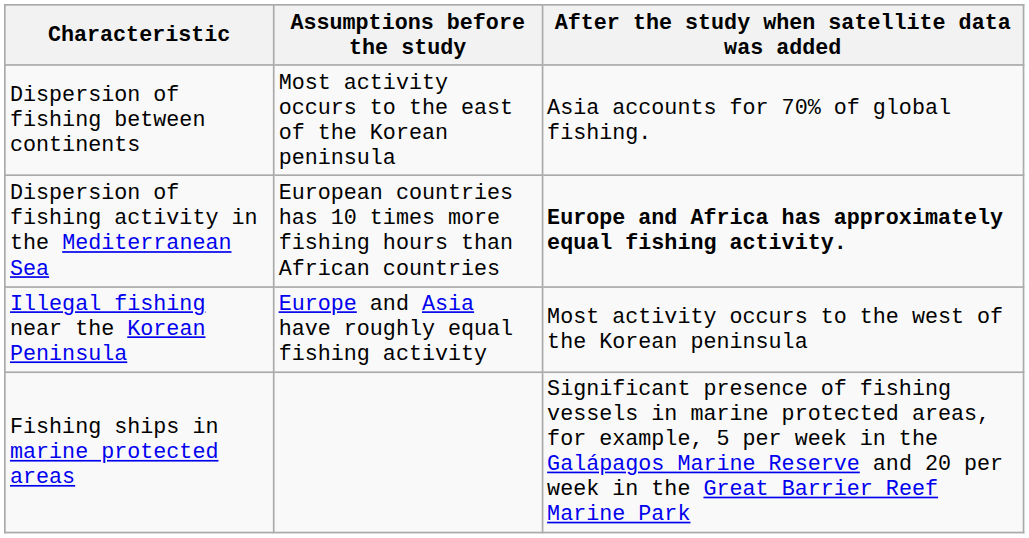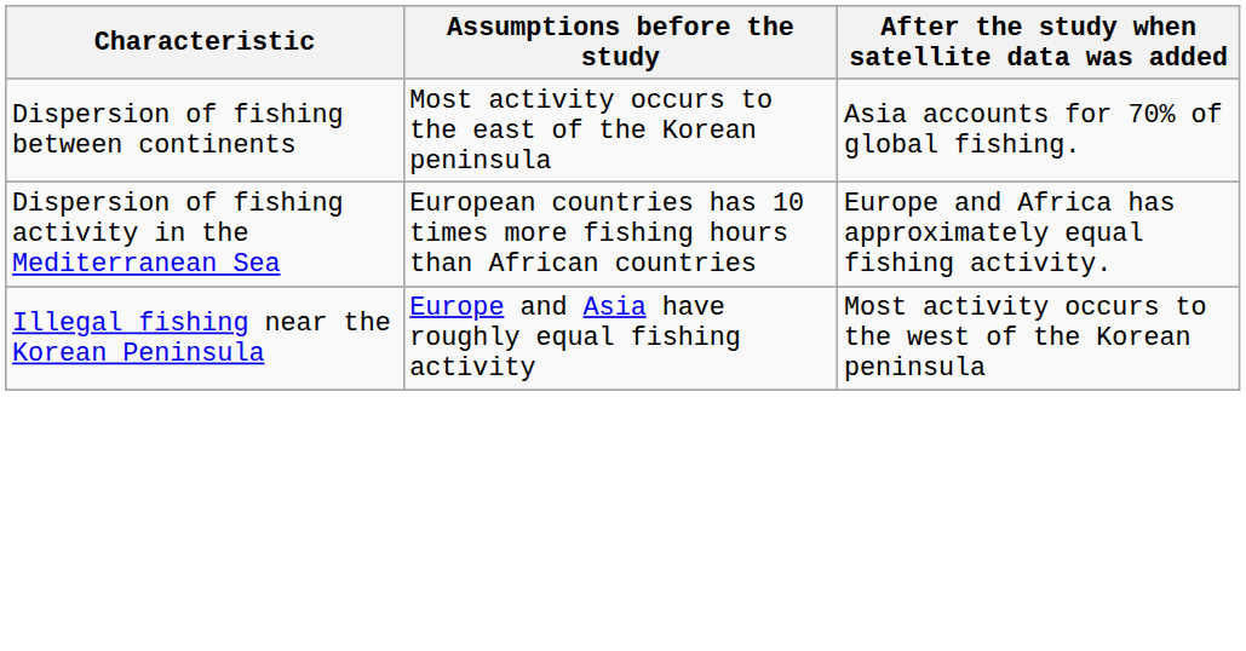Dispersion of fishing activity in the Mediterranean Sea | After the study when satellite data was added: bold -> normal
- row: Fishing ships in marine protected areas | Significant presence of fishing vessels in marine protected areas, for example, 5 per week in the Galápagos Marine Reserve and 20 per week in the Great Barrier Reef Marine Park
